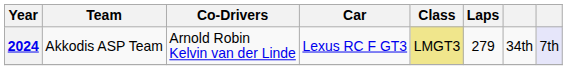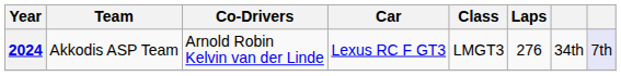2024 | Class: khaki background -> no background
2024 | Laps: 279 -> 276
